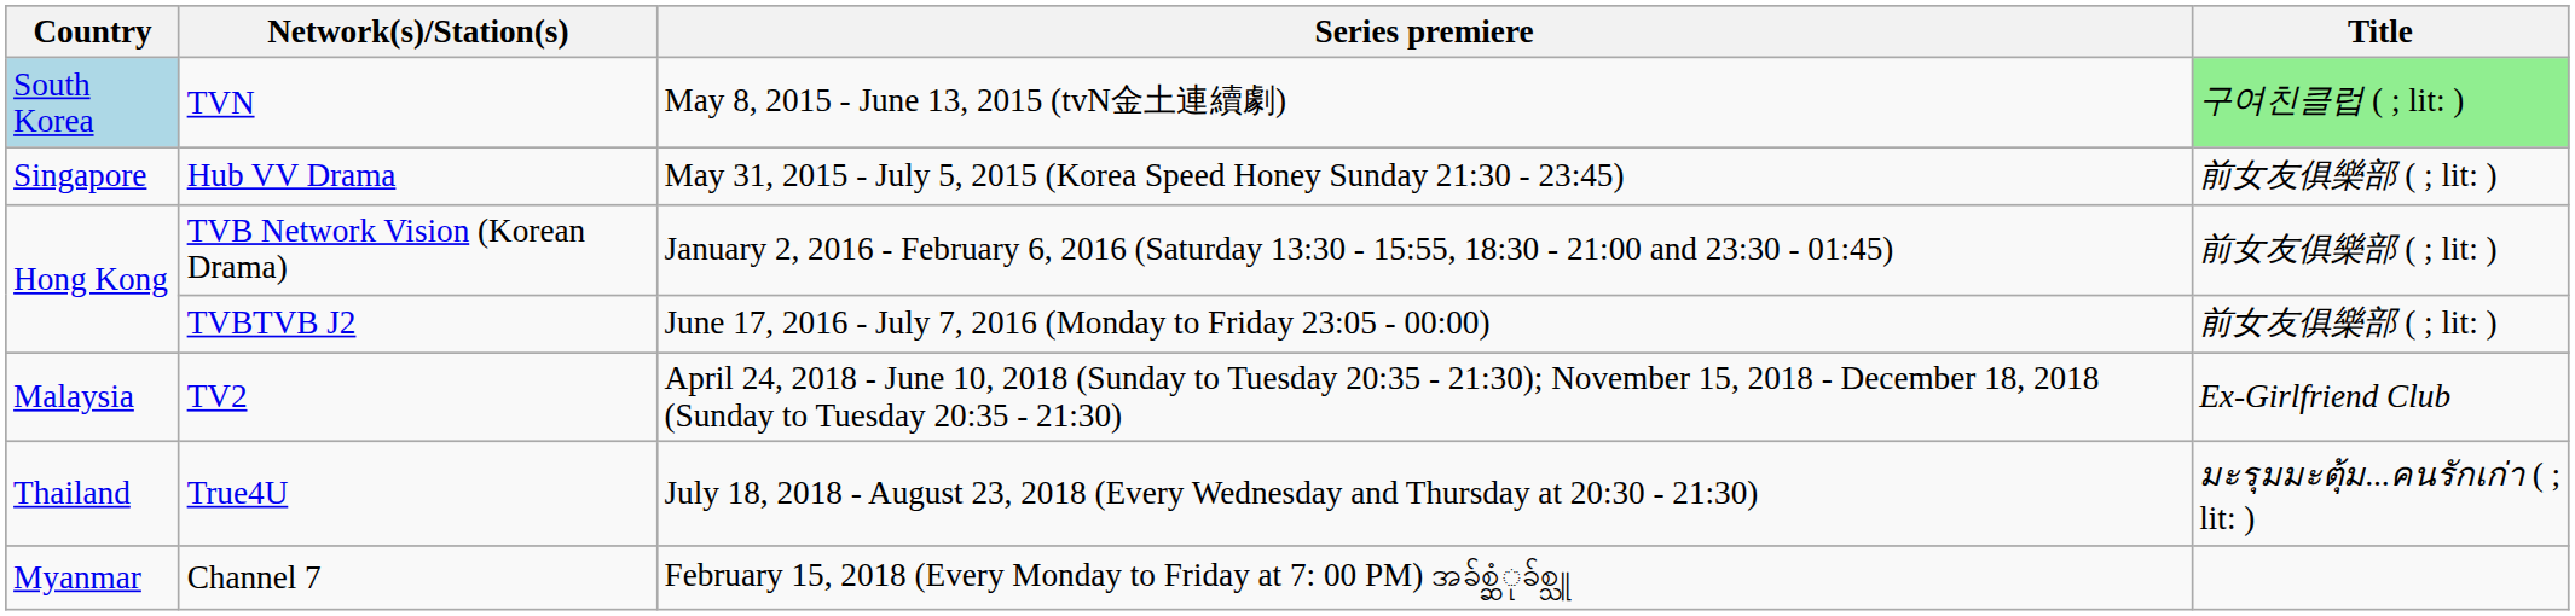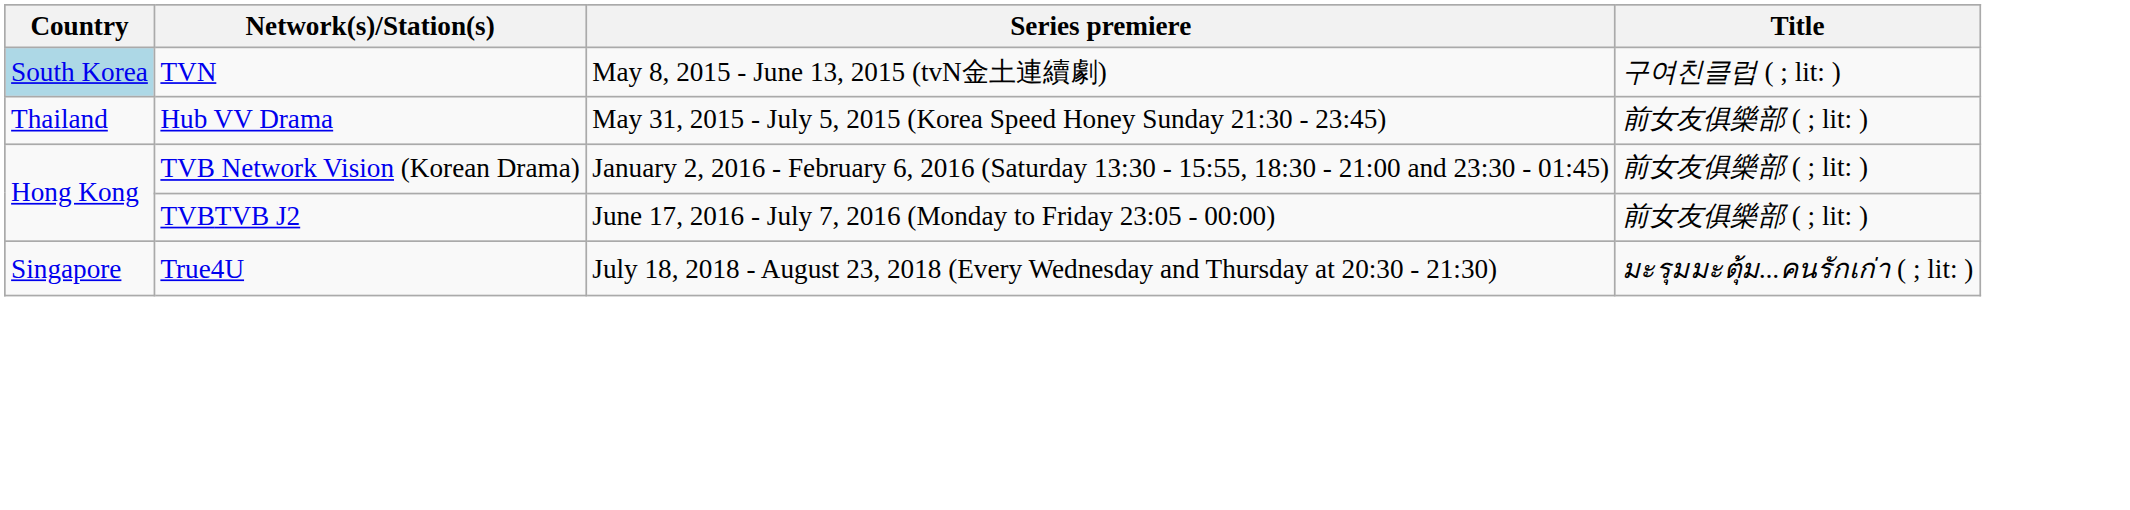TVN | Title: lightgreen background -> no background
Hub VV Drama | Country: Singapore -> Thailand
- row: Malaysia | TV2 | April 24, 2018 - June 10, 2018 (Sunday to Tuesday 20:35 - 21:30); November 15, 2018 - December 18, 2018 (Sunday to Tuesday 20:35 - 21:30) | Ex-Girlfriend Club
True4U | Country: Thailand -> Singapore
- row: Myanmar | Channel 7 | February 15, 2018 (Every Monday to Friday at 7: 00 PM) အခ်စ္ဆံုခ်စ္သူ
